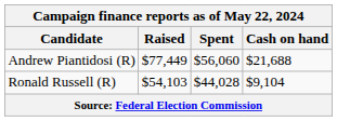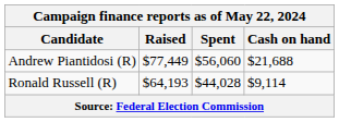Ronald Russell (R) | Raised: $54,103 -> $64,193
Ronald Russell (R) | Cash on hand: $9,104 -> $9,114
